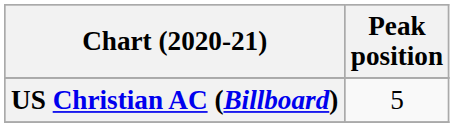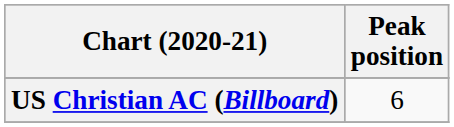US Christian AC (Billboard) | Peak position: 5 -> 6
